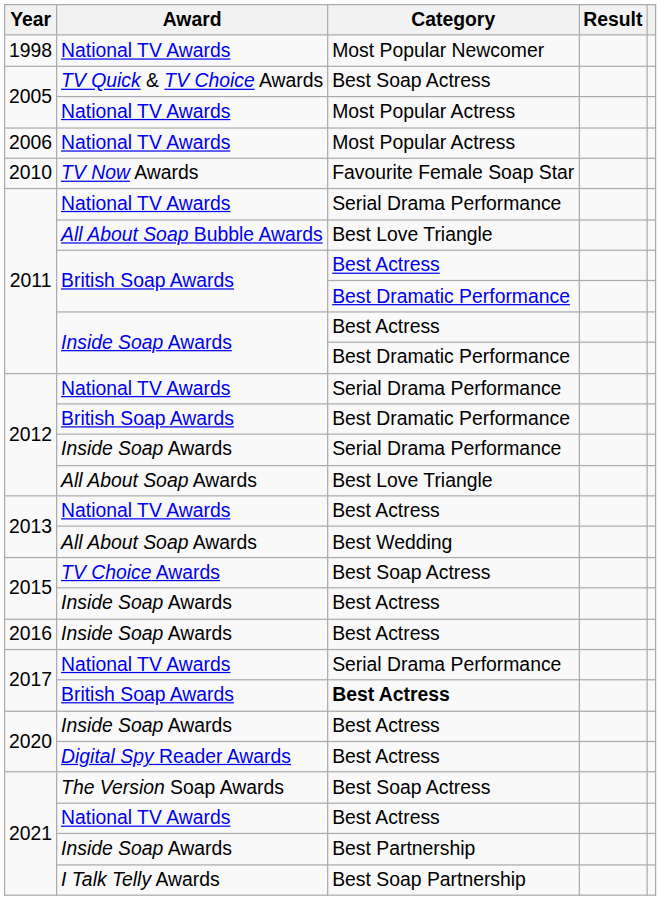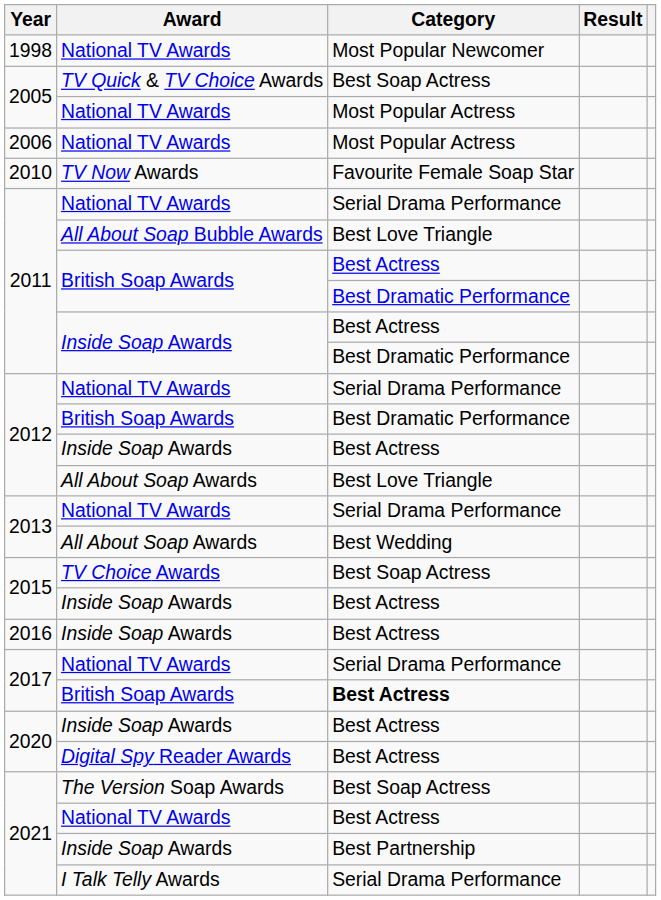2012 / Inside Soap Awards | Category: Serial Drama Performance -> Best Actress
2013 / National TV Awards | Category: Best Actress -> Serial Drama Performance
2021 / I Talk Telly Awards | Category: Best Soap Partnership -> Serial Drama Performance
